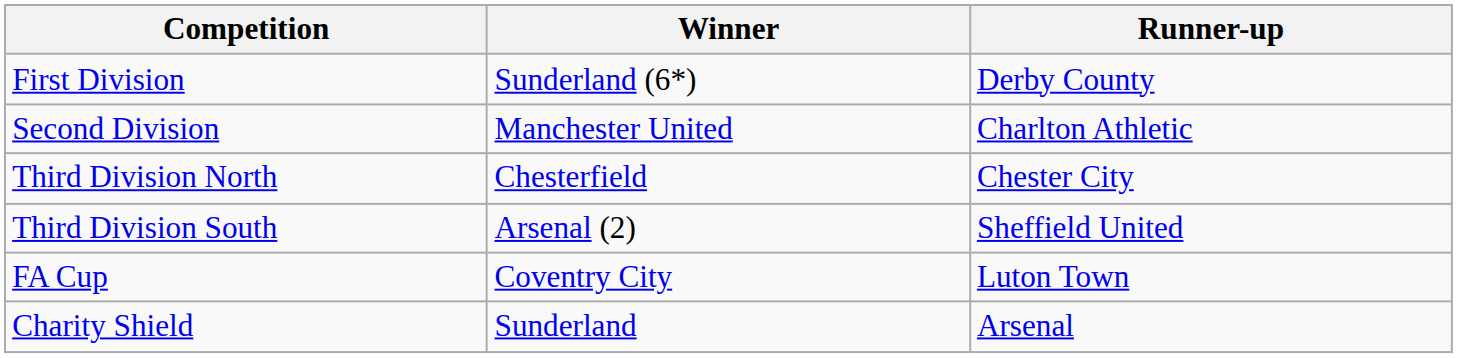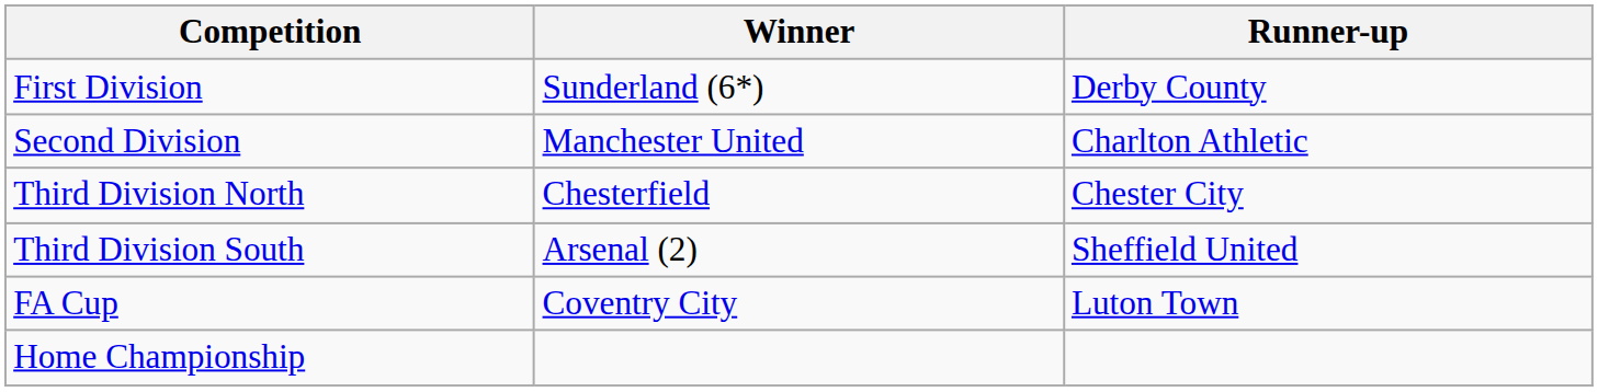- row: Charity Shield | Sunderland | Arsenal
+ row: Home Championship
